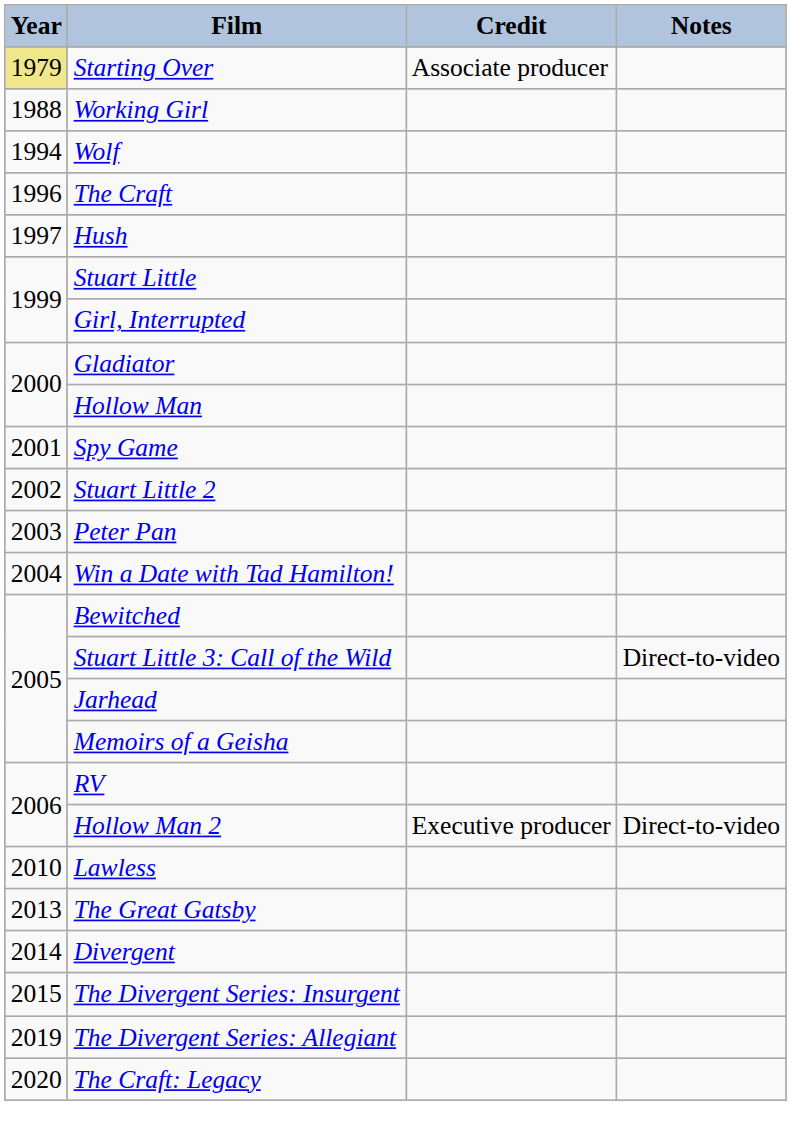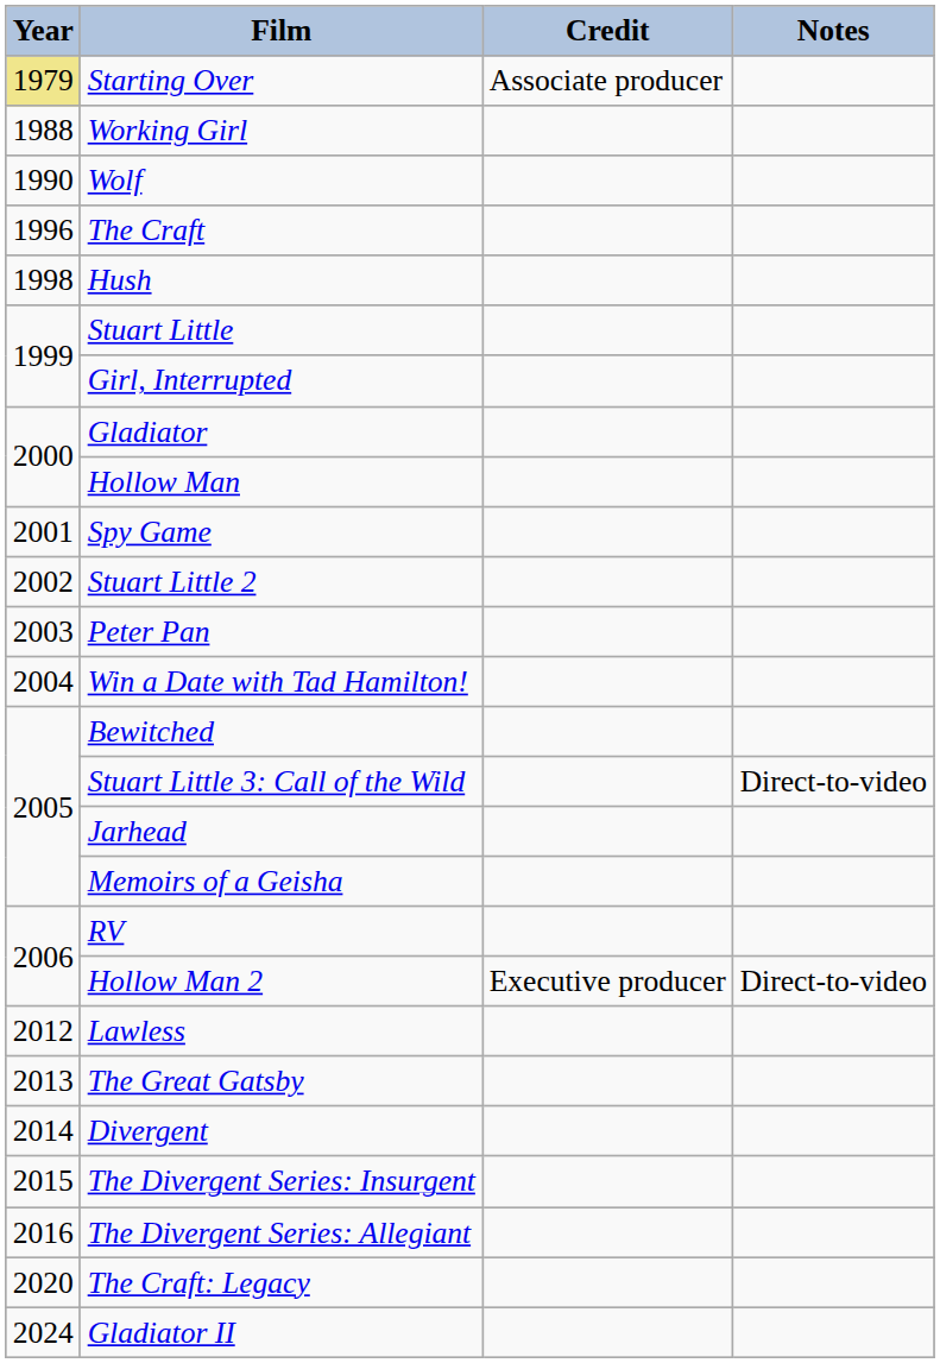Wolf | Year: 1994 -> 1990
Hush | Year: 1997 -> 1998
Lawless | Year: 2010 -> 2012
The Divergent Series: Allegiant | Year: 2019 -> 2016
+ row: 2024 | Gladiator II
